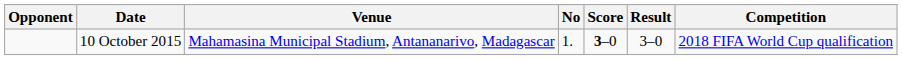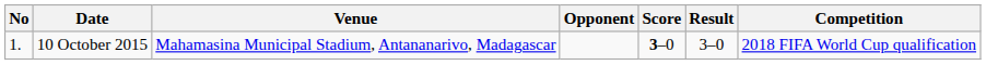columns swapped: No <-> Opponent
